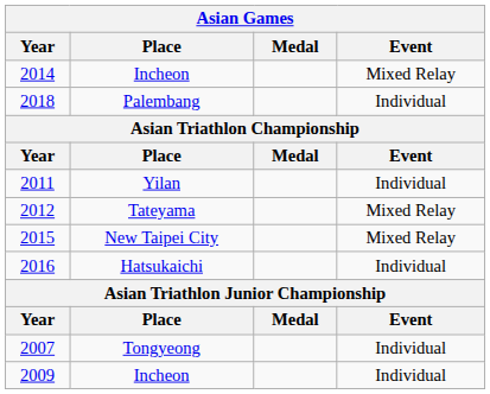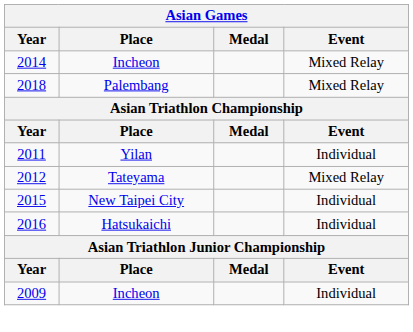2018 | Event: Individual -> Mixed Relay
2015 | Event: Mixed Relay -> Individual
- row: 2007 | Tongyeong | Individual
